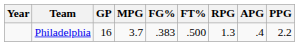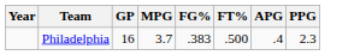- column: RPG | 1.3
Philadelphia | PPG: 2.2 -> 2.3
